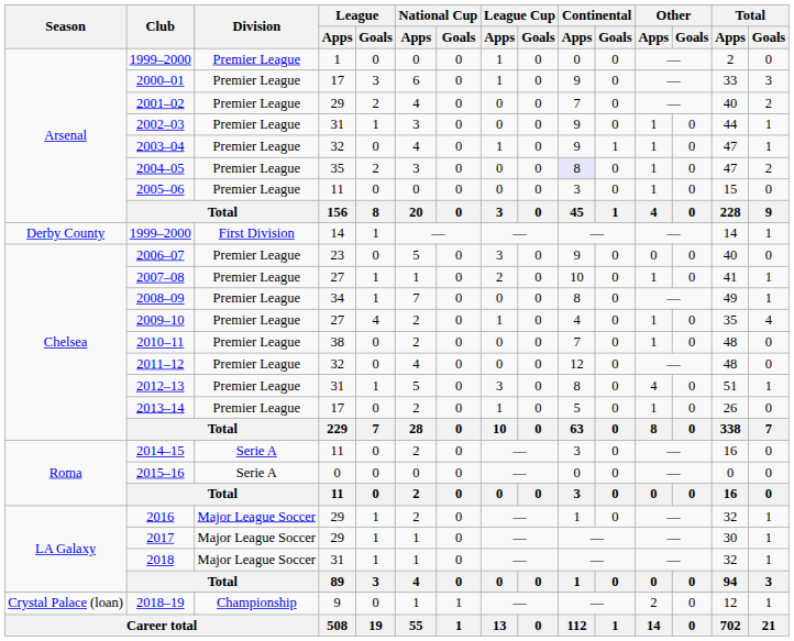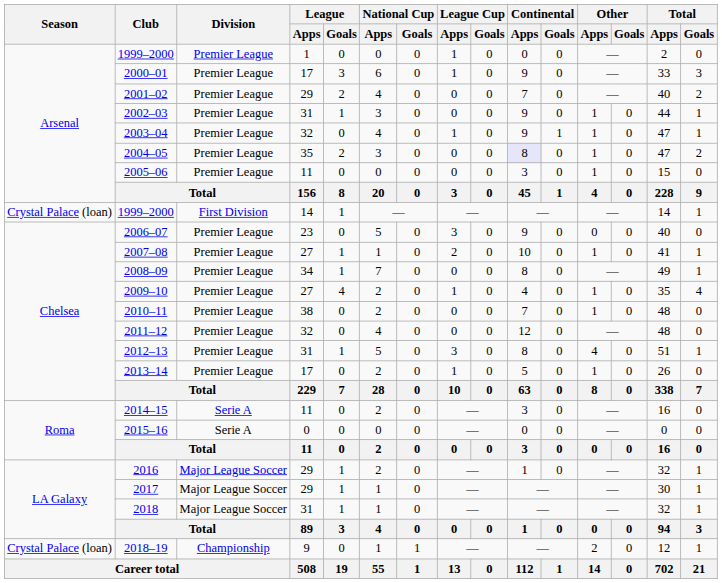1999–2000 / 14 | Season: Derby County -> Crystal Palace (loan)
